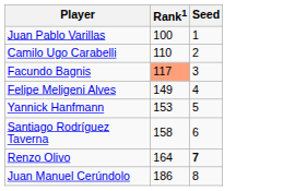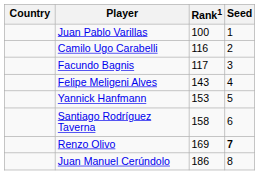+ column: Country
Camilo Ugo Carabelli | Rank1: 110 -> 116
Facundo Bagnis | Rank1: lightsalmon background -> no background
Felipe Meligeni Alves | Rank1: 149 -> 143
Renzo Olivo | Rank1: 164 -> 169
